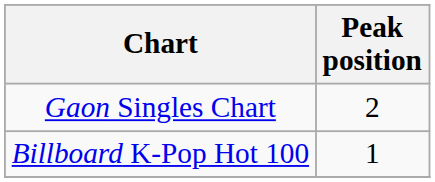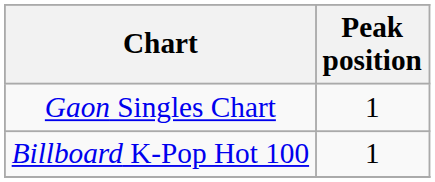Gaon Singles Chart | Peak position: 2 -> 1
